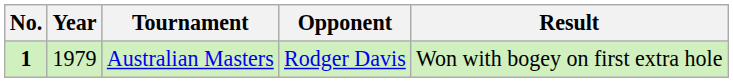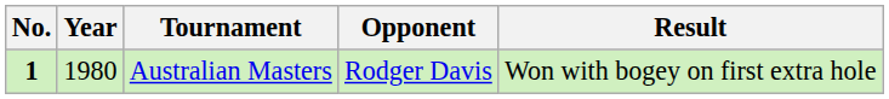Australian Masters | Year: 1979 -> 1980
